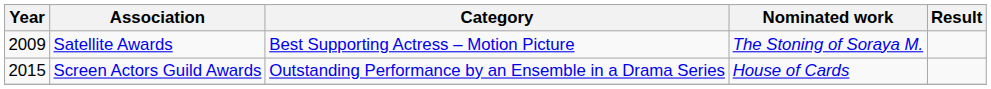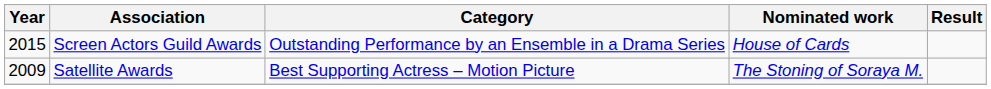rows swapped: Satellite Awards <-> Screen Actors Guild Awards
